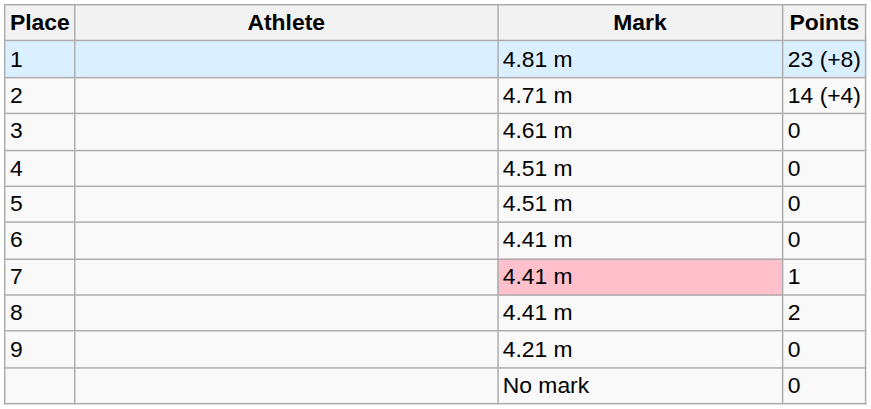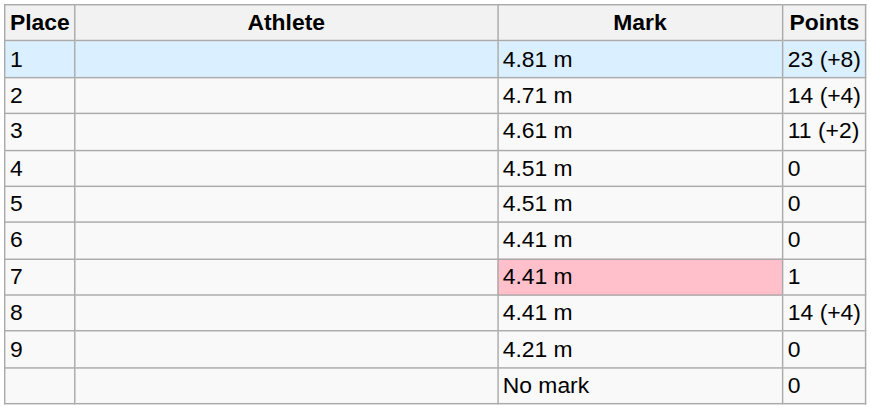3 | Points: 0 -> 11 (+2)
8 | Points: 2 -> 14 (+4)
